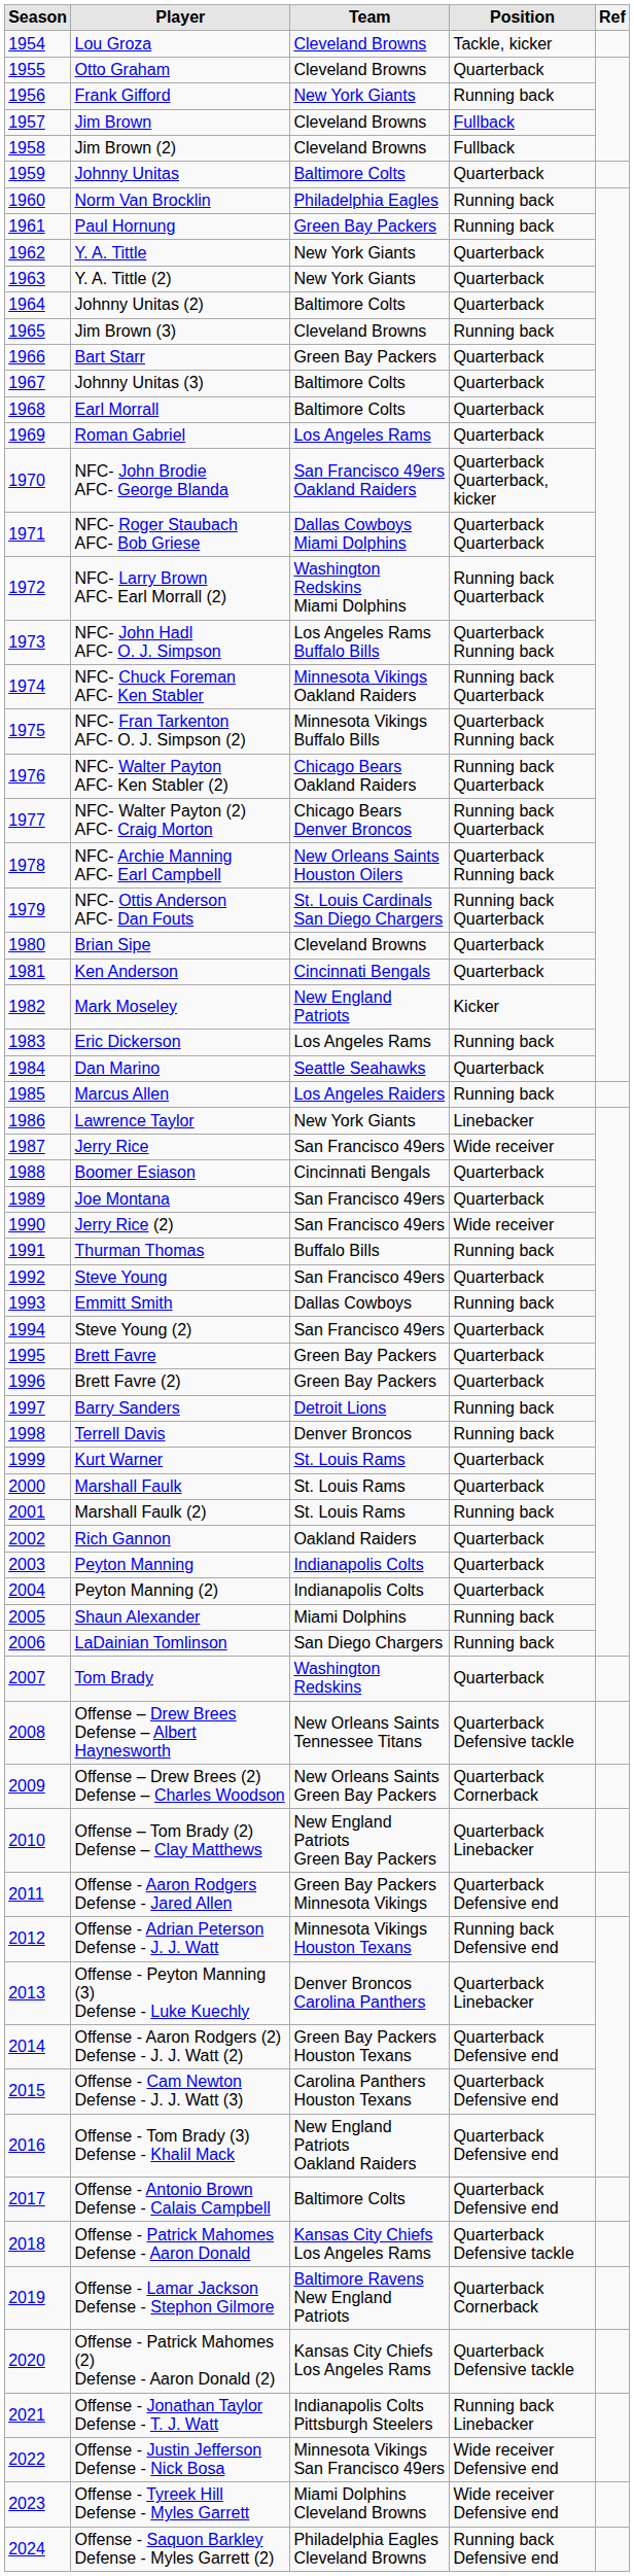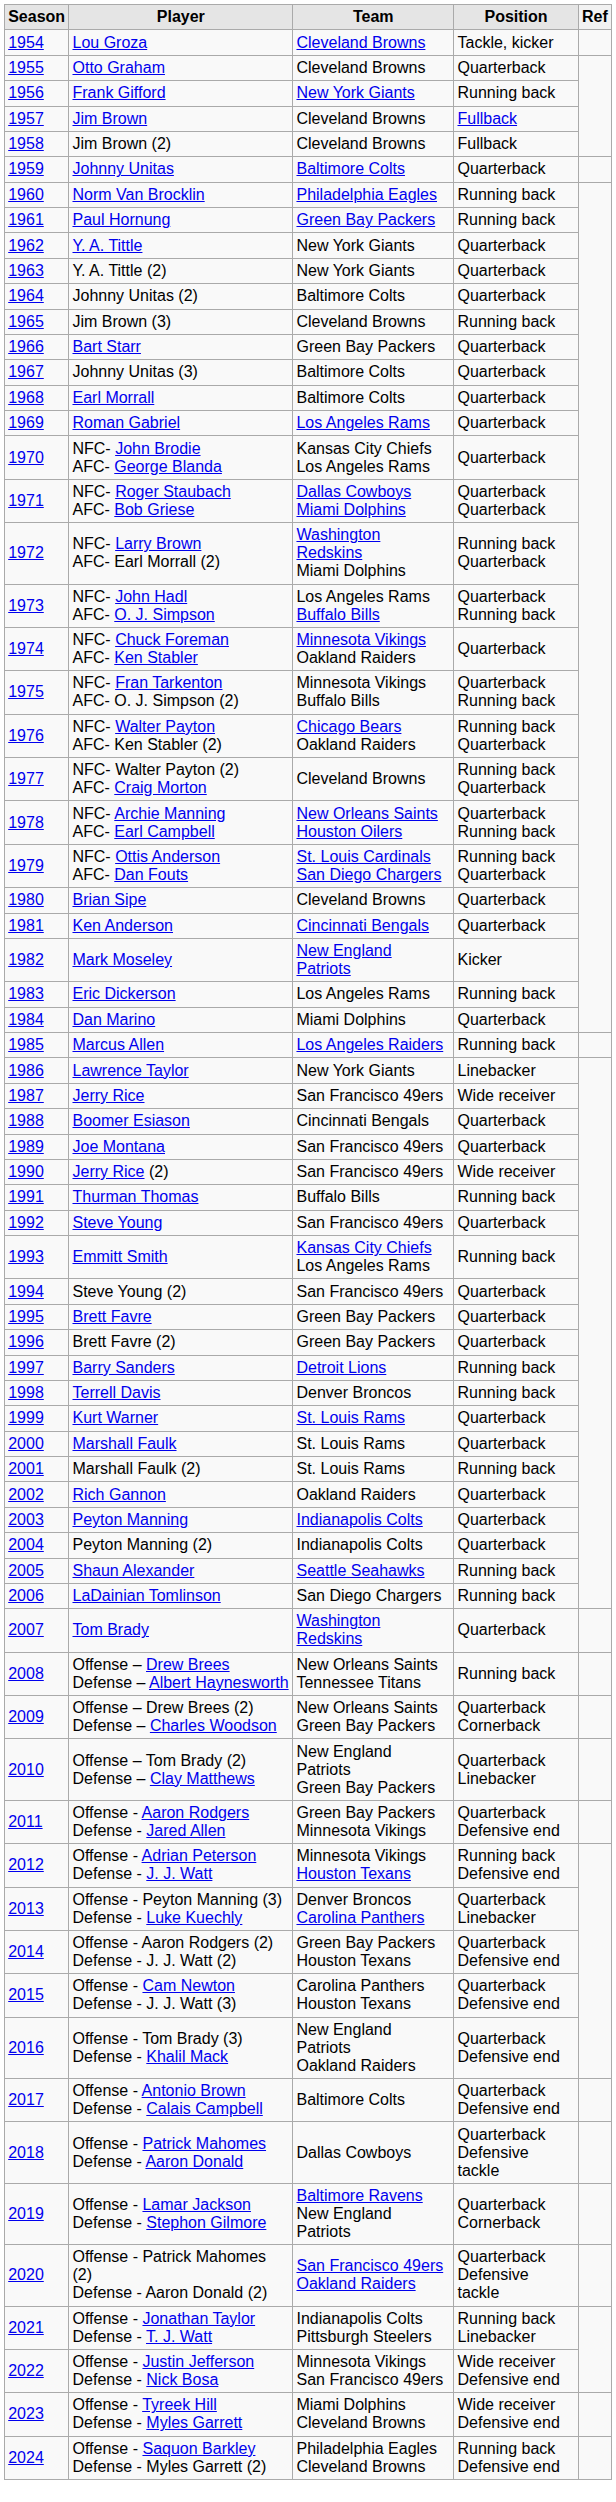NFC- John Brodie AFC- George Blanda | Team: San Francisco 49ers Oakland Raiders -> Kansas City Chiefs Los Angeles Rams
NFC- John Brodie AFC- George Blanda | Position: Quarterback Quarterback, kicker -> Quarterback
NFC- Chuck Foreman AFC- Ken Stabler | Position: Running back Quarterback -> Quarterback
NFC- Walter Payton (2) AFC- Craig Morton | Team: Chicago Bears Denver Broncos -> Cleveland Browns
Dan Marino | Team: Seattle Seahawks -> Miami Dolphins
Emmitt Smith | Team: Dallas Cowboys -> Kansas City Chiefs Los Angeles Rams
Shaun Alexander | Team: Miami Dolphins -> Seattle Seahawks
Offense – Drew Brees Defense – Albert Haynesworth | Position: Quarterback Defensive tackle -> Running back
Offense - Patrick Mahomes Defense - Aaron Donald | Team: Kansas City Chiefs Los Angeles Rams -> Dallas Cowboys
Offense - Patrick Mahomes (2) Defense - Aaron Donald (2) | Team: Kansas City Chiefs Los Angeles Rams -> San Francisco 49ers Oakland Raiders
